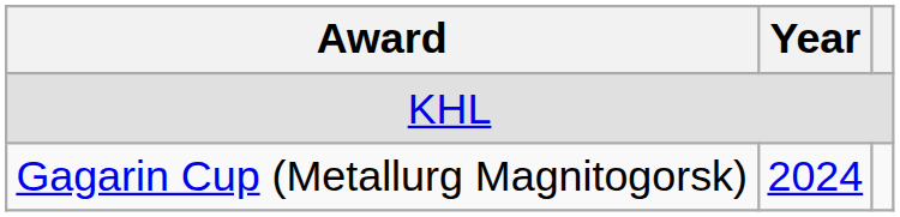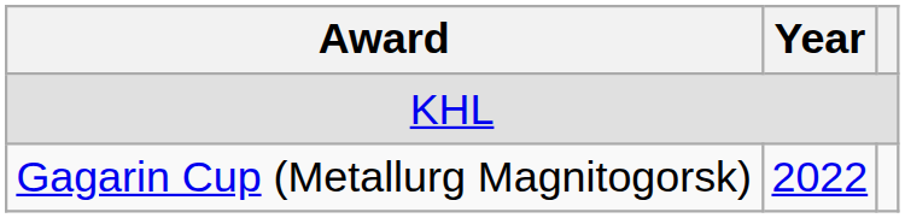Gagarin Cup (Metallurg Magnitogorsk) | Year: 2024 -> 2022
